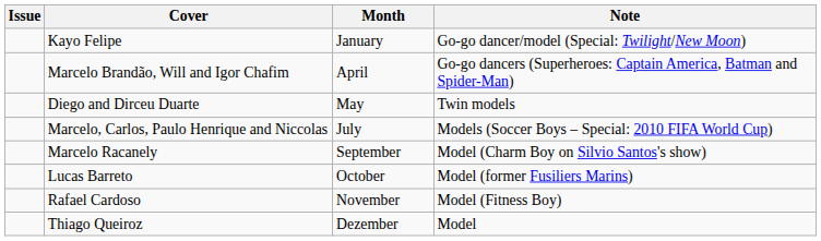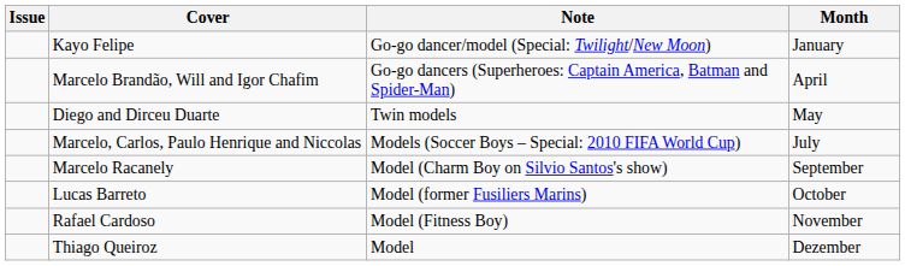columns swapped: Month <-> Note
